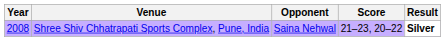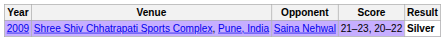Shree Shiv Chhatrapati Sports Complex, Pune, India | Year: 2008 -> 2009
